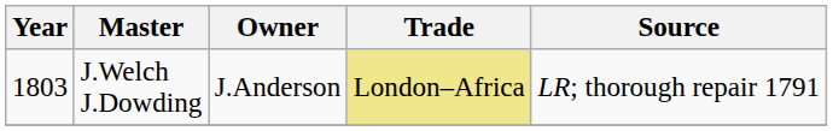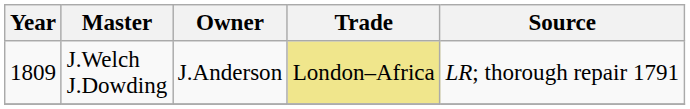J.Welch J.Dowding | Year: 1803 -> 1809
